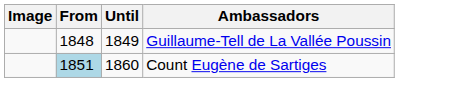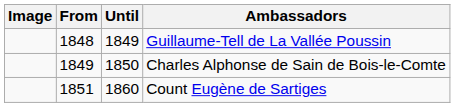+ row: 1849 | 1850 | Charles Alphonse de Sain de Bois-le-Comte
Count Eugène de Sartiges | From: lightblue background -> no background
